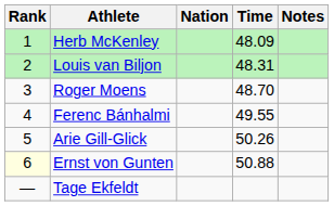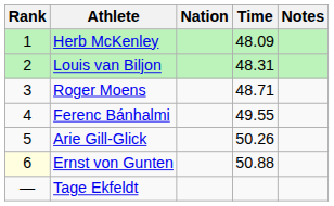Roger Moens | Time: 48.70 -> 48.71
